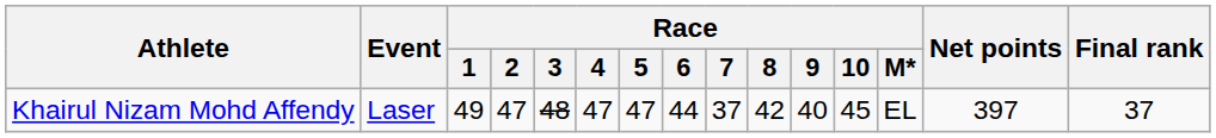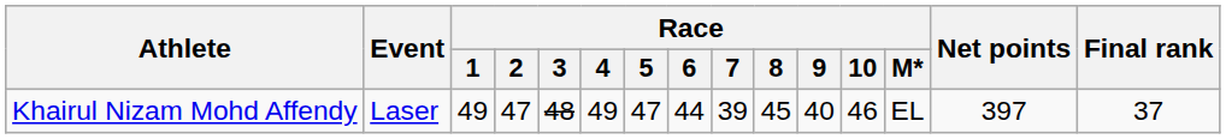Khairul Nizam Mohd Affendy | Race / 4: 47 -> 49
Khairul Nizam Mohd Affendy | Race / 7: 37 -> 39
Khairul Nizam Mohd Affendy | Race / 8: 42 -> 45
Khairul Nizam Mohd Affendy | Race / 10: 45 -> 46
